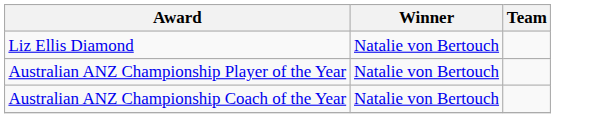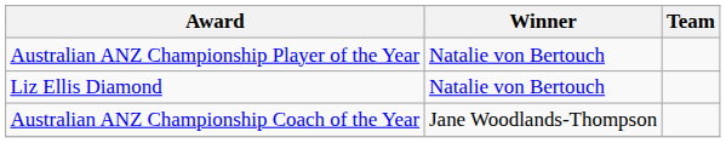rows swapped: Liz Ellis Diamond <-> Australian ANZ Championship Player of the Year
Australian ANZ Championship Coach of the Year | Winner: Natalie von Bertouch -> Jane Woodlands-Thompson
